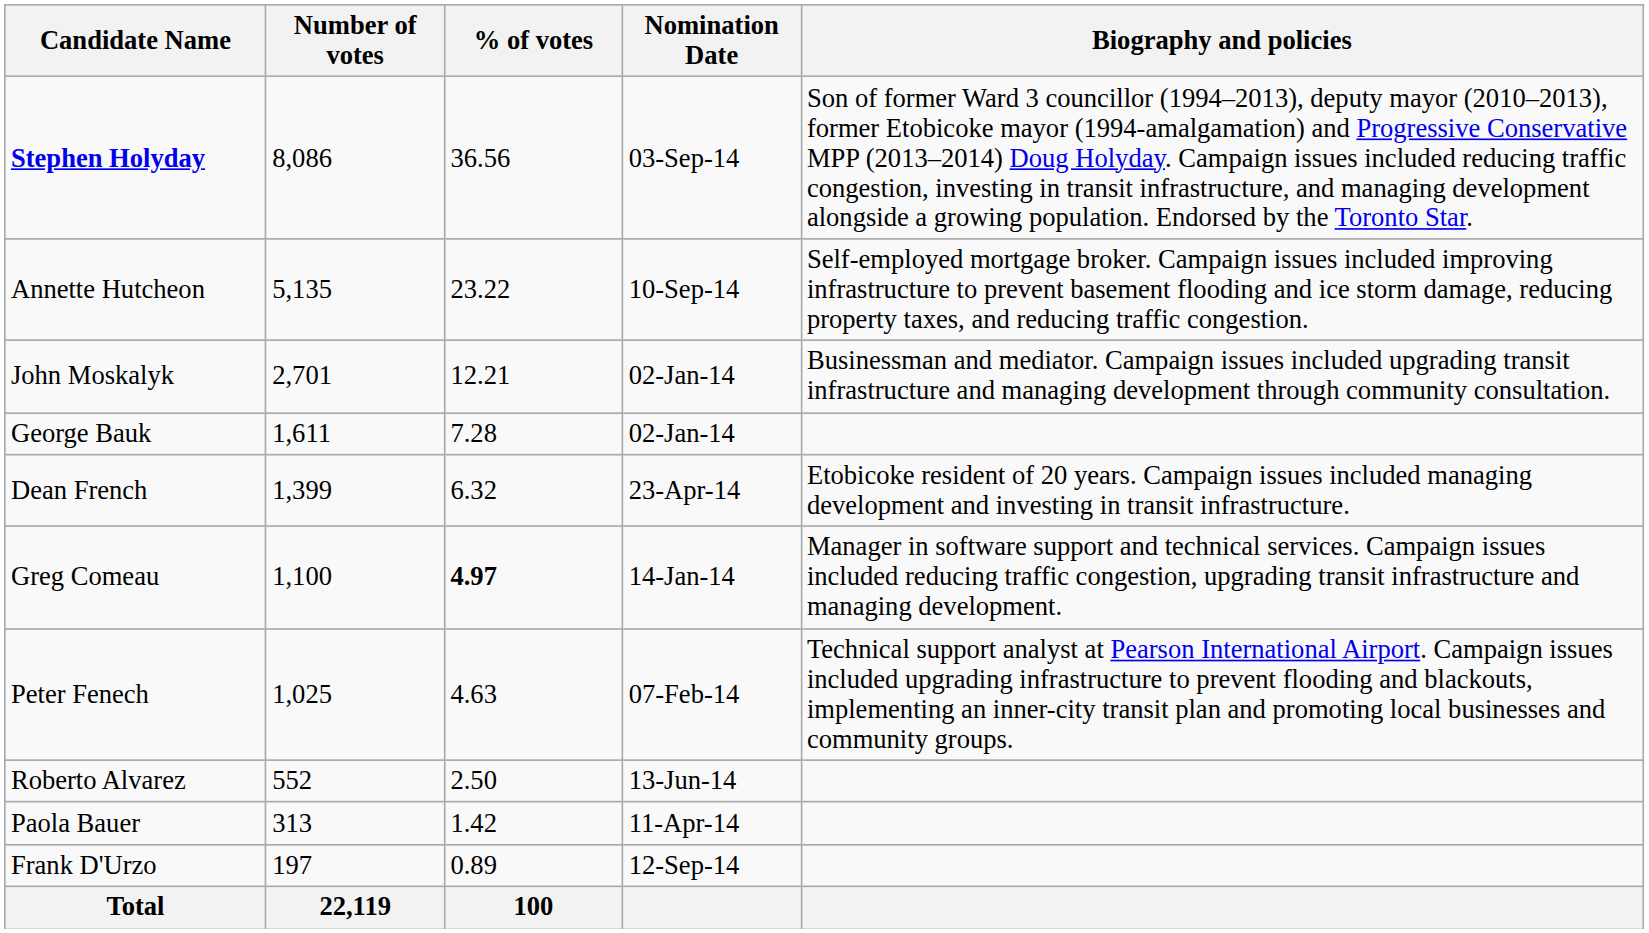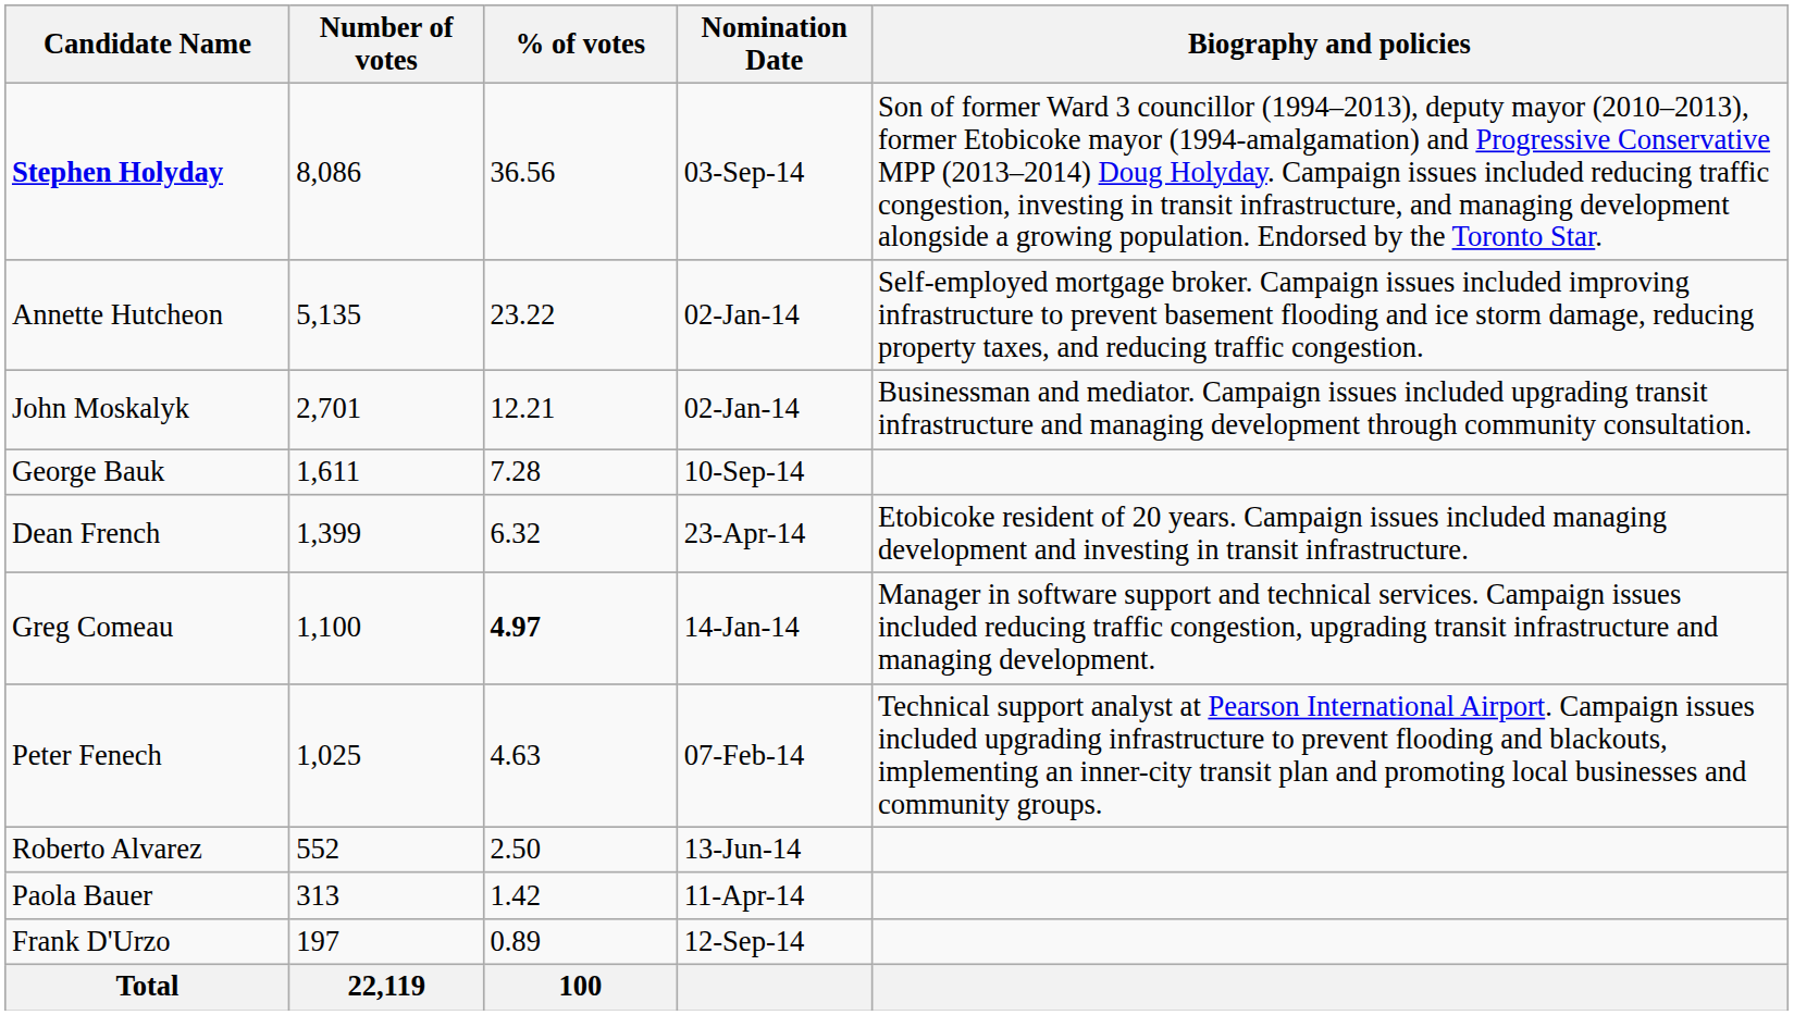Annette Hutcheon | Nomination Date: 10-Sep-14 -> 02-Jan-14
George Bauk | Nomination Date: 02-Jan-14 -> 10-Sep-14
